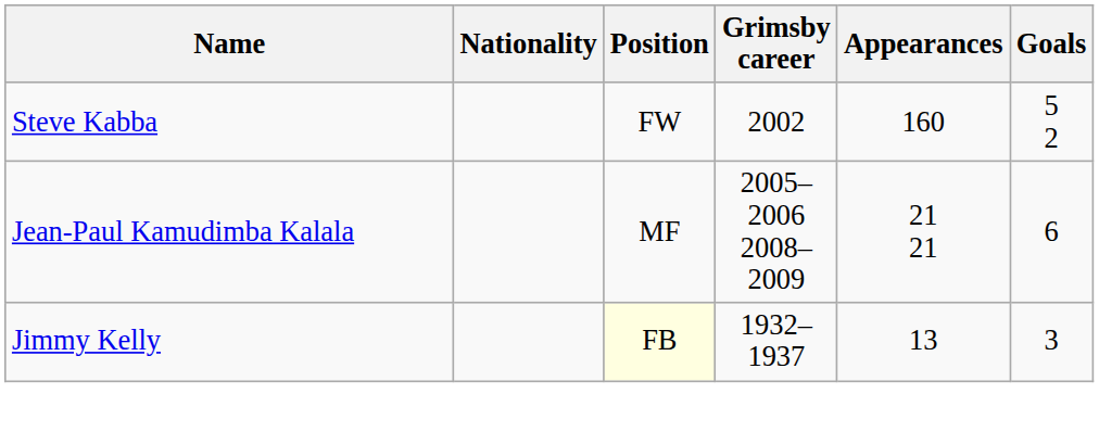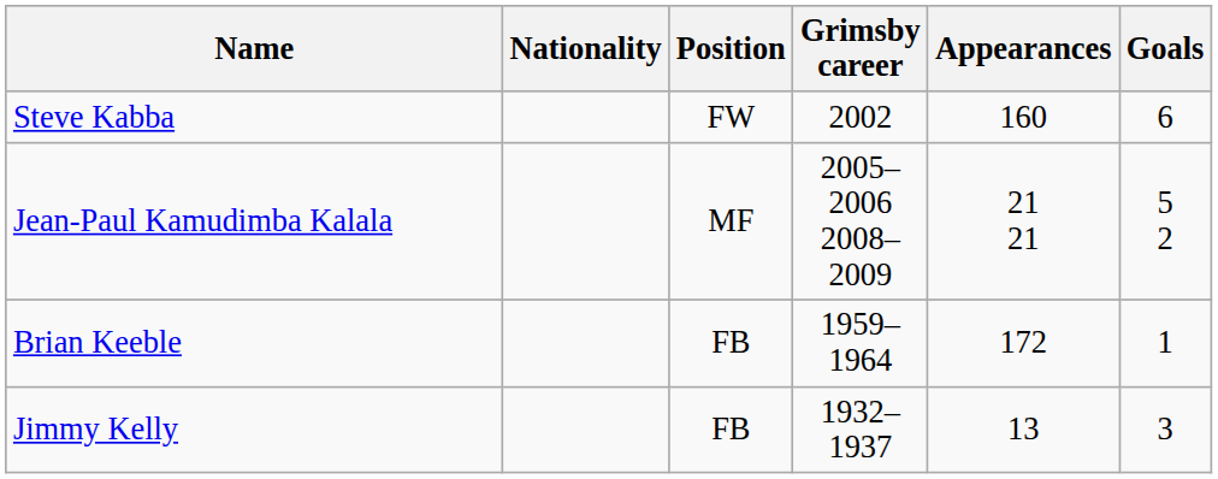Steve Kabba | Goals: 5 2 -> 6
Jean-Paul Kamudimba Kalala | Goals: 6 -> 5 2
+ row: Brian Keeble | FB | 1959–1964 | 172 | 1
Jimmy Kelly | Position: lightyellow background -> no background
